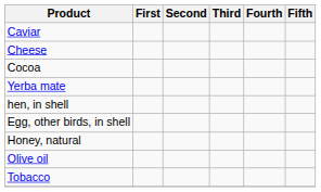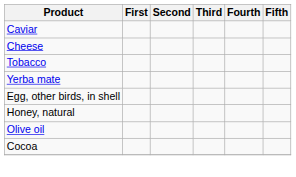rows swapped: Cocoa <-> Tobacco
- row: hen, in shell
